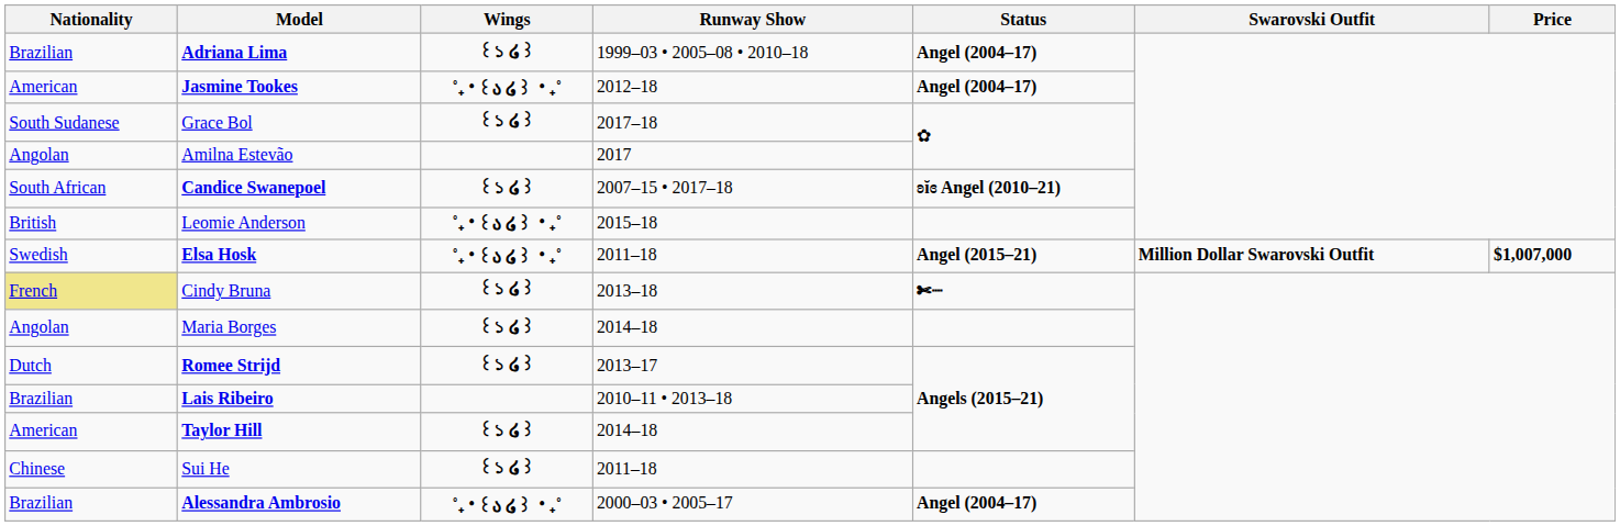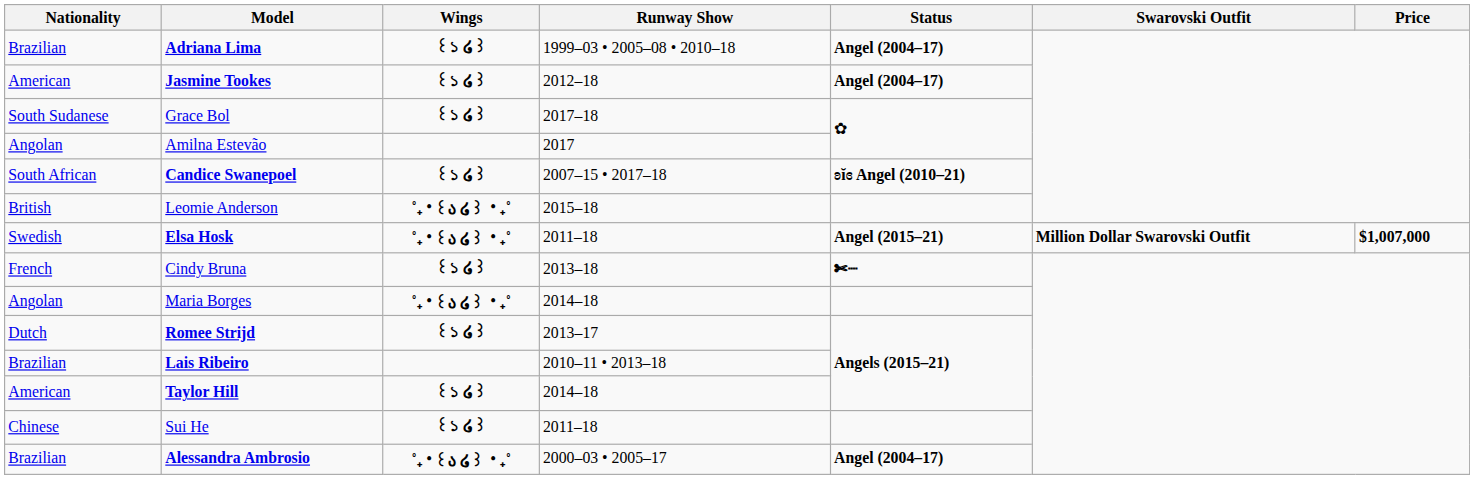Jasmine Tookes | Wings: ˚₊‧꒰ა ໒꒱ ‧₊˚ -> ꒰১ ໒꒱
Cindy Bruna | Nationality: khaki background -> no background
Maria Borges | Wings: ꒰১ ໒꒱ -> ˚₊‧꒰ა ໒꒱ ‧₊˚
